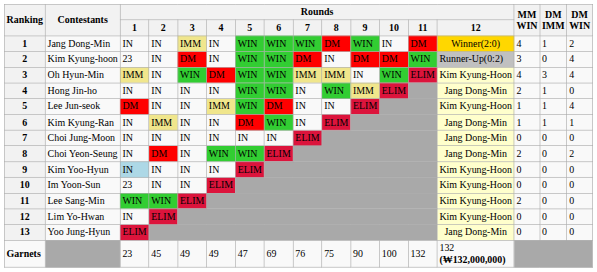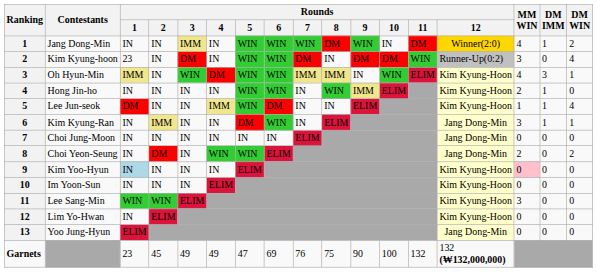Oh Hyun-Min | DM WIN: 4 -> 1
Hong Jin-ho | Rounds / 12: Jang Dong-Min -> Kim Kyung-Hoon
Kim Kyung-Ran | MM WIN: 1 -> 3
Kim Yoo-Hyun | MM WIN: no background -> pink background
Im Yoon-Sun | Rounds / 1: 23 -> IN
Lee Sang-Min | MM WIN: 2 -> 3
